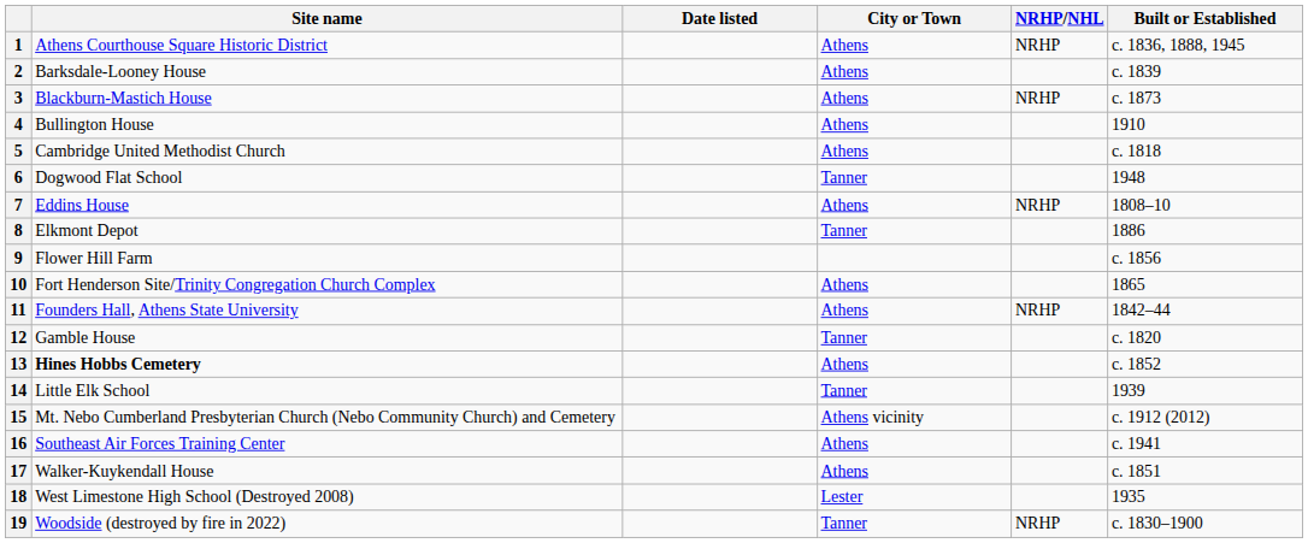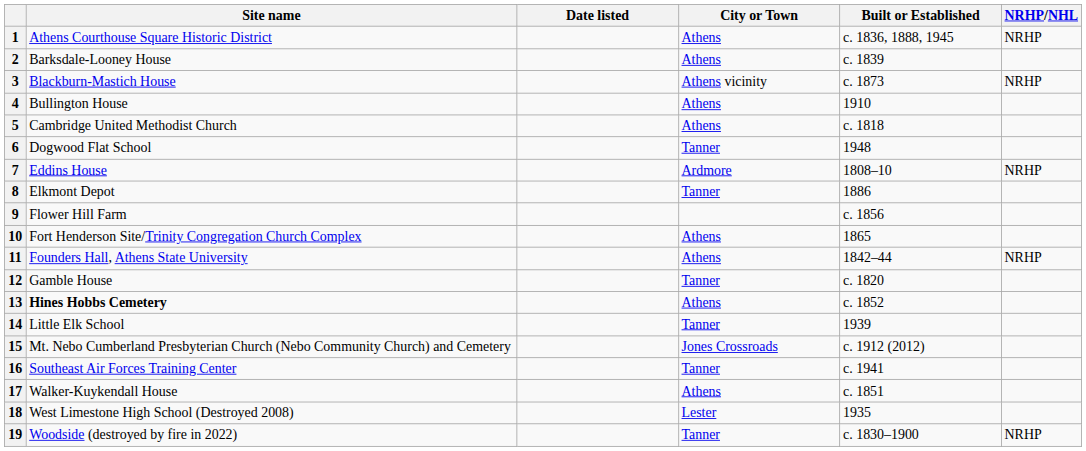columns swapped: Built or Established <-> NRHP/NHL
3 | City or Town: Athens -> Athens vicinity
7 | City or Town: Athens -> Ardmore
15 | City or Town: Athens vicinity -> Jones Crossroads
16 | City or Town: Athens -> Tanner
